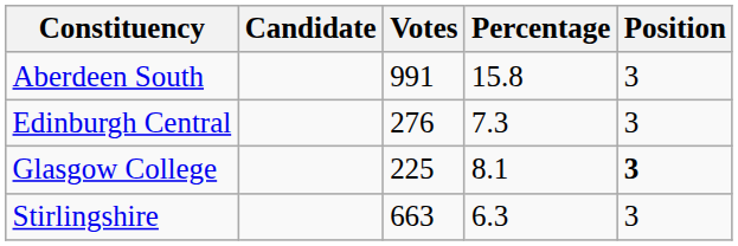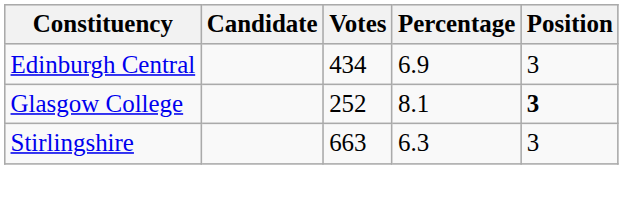- row: Aberdeen South | 991 | 15.8 | 3
Edinburgh Central | Votes: 276 -> 434
Edinburgh Central | Percentage: 7.3 -> 6.9
Glasgow College | Votes: 225 -> 252
